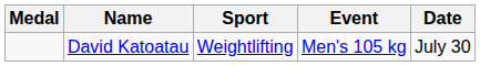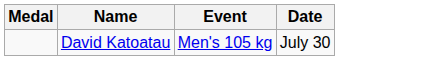- column: Sport | Weightlifting
